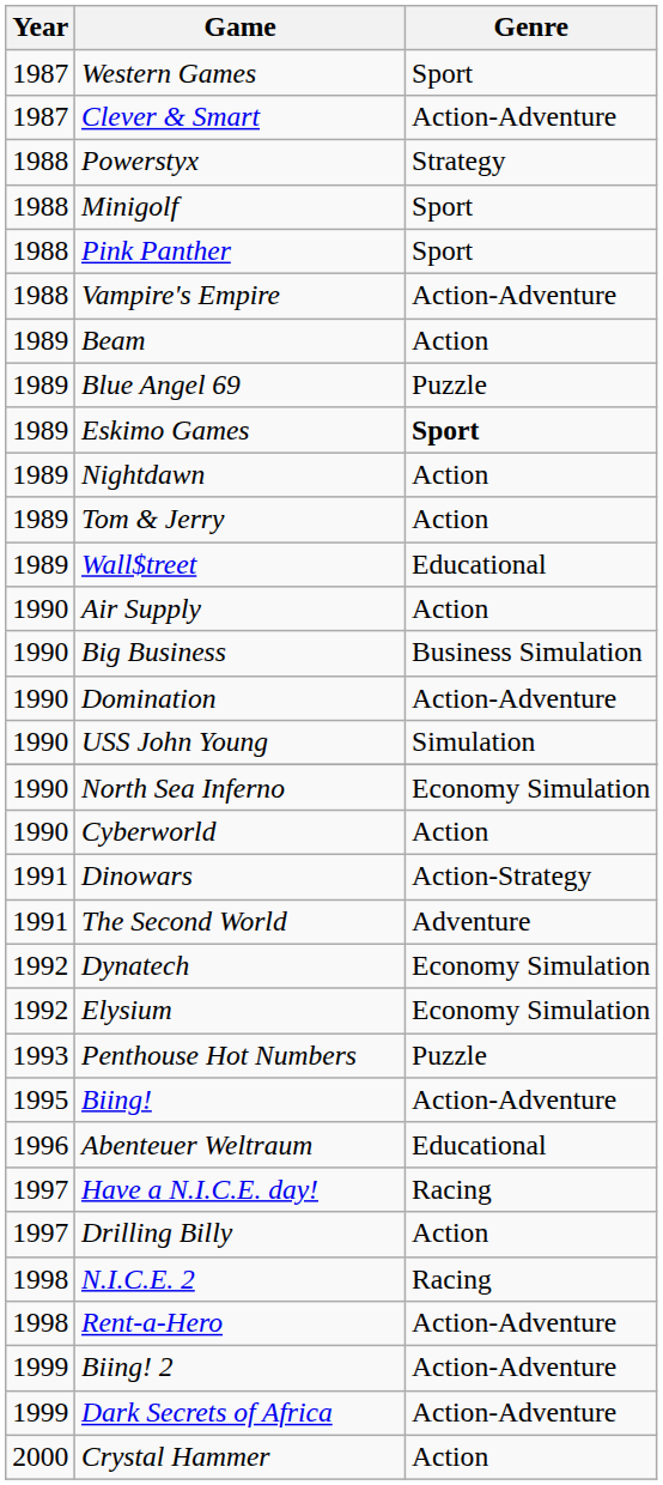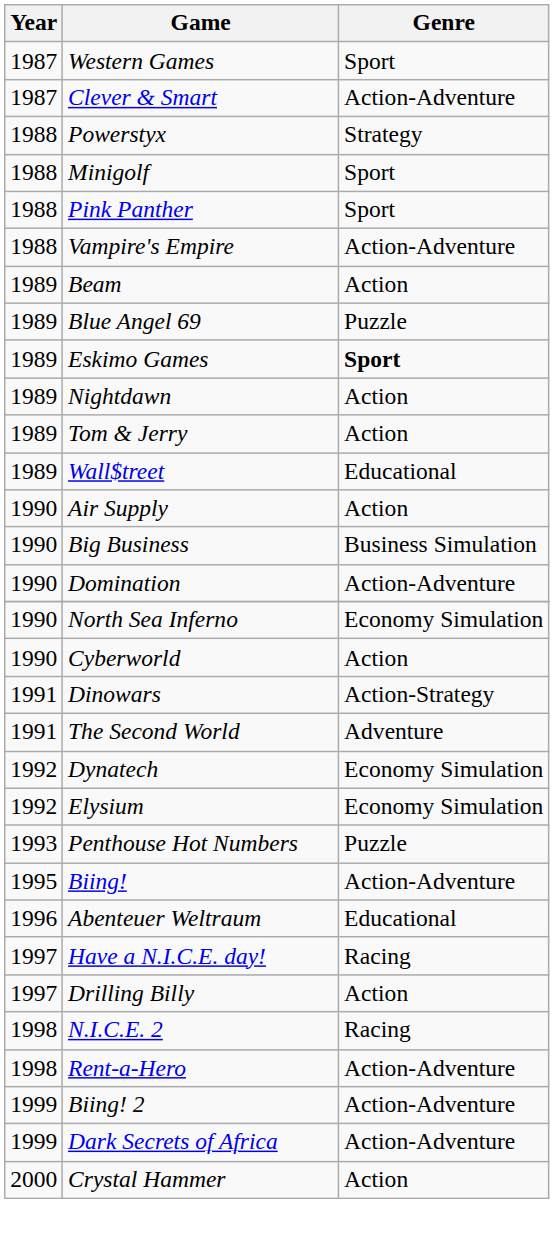- row: 1990 | USS John Young | Simulation
